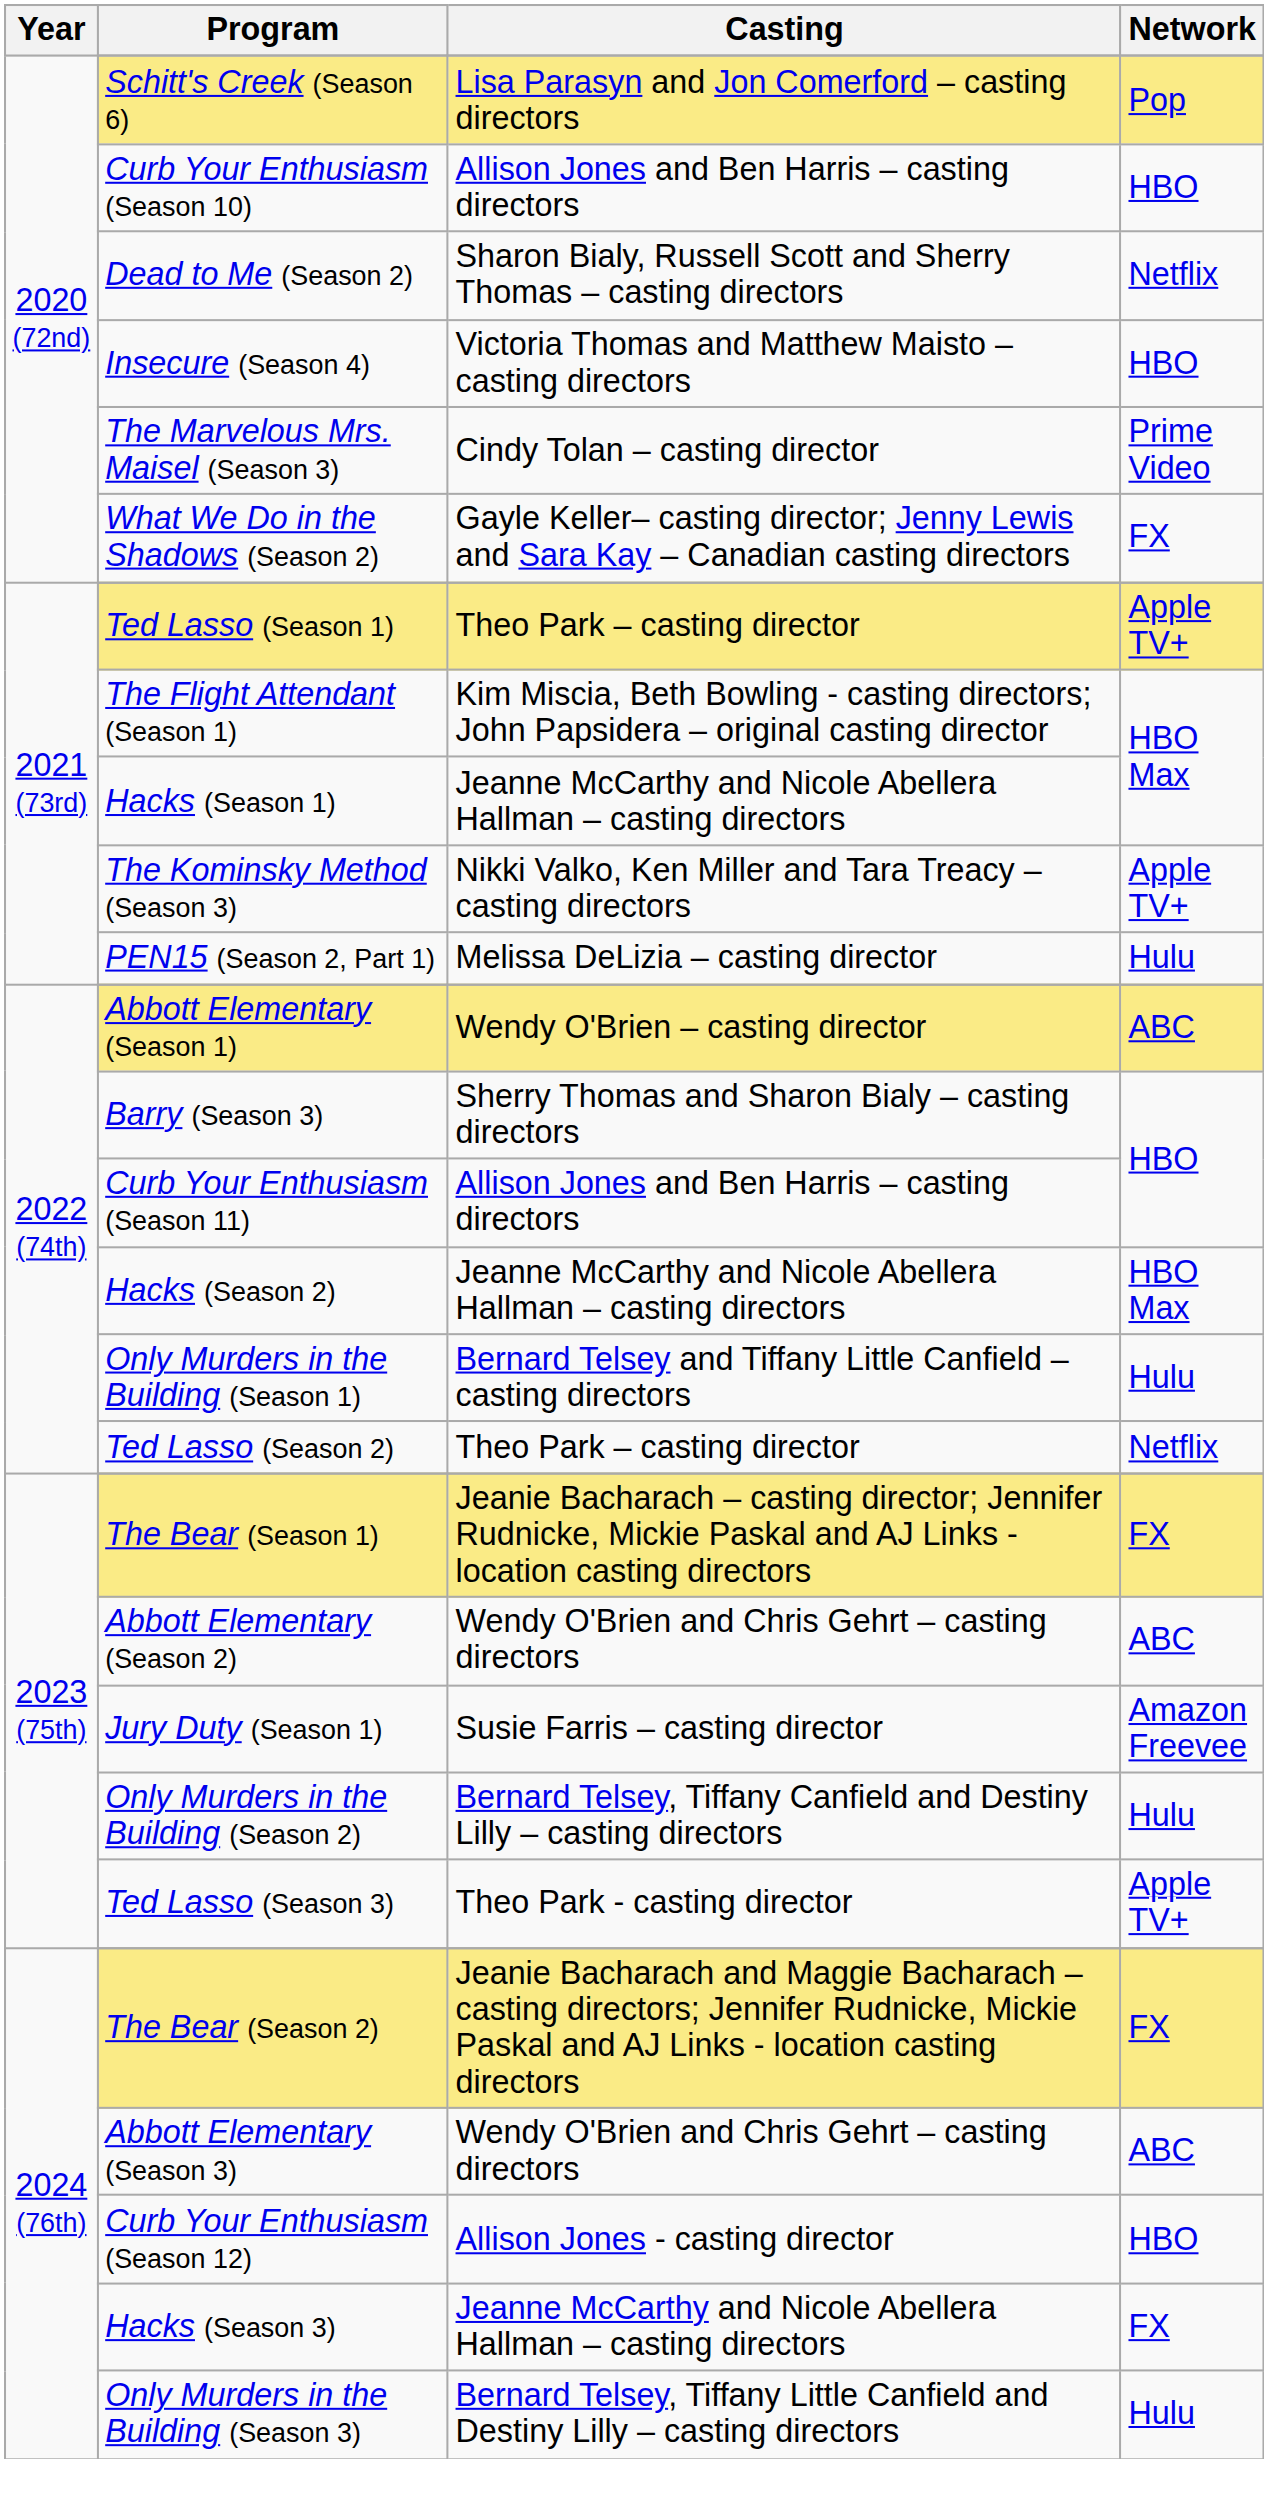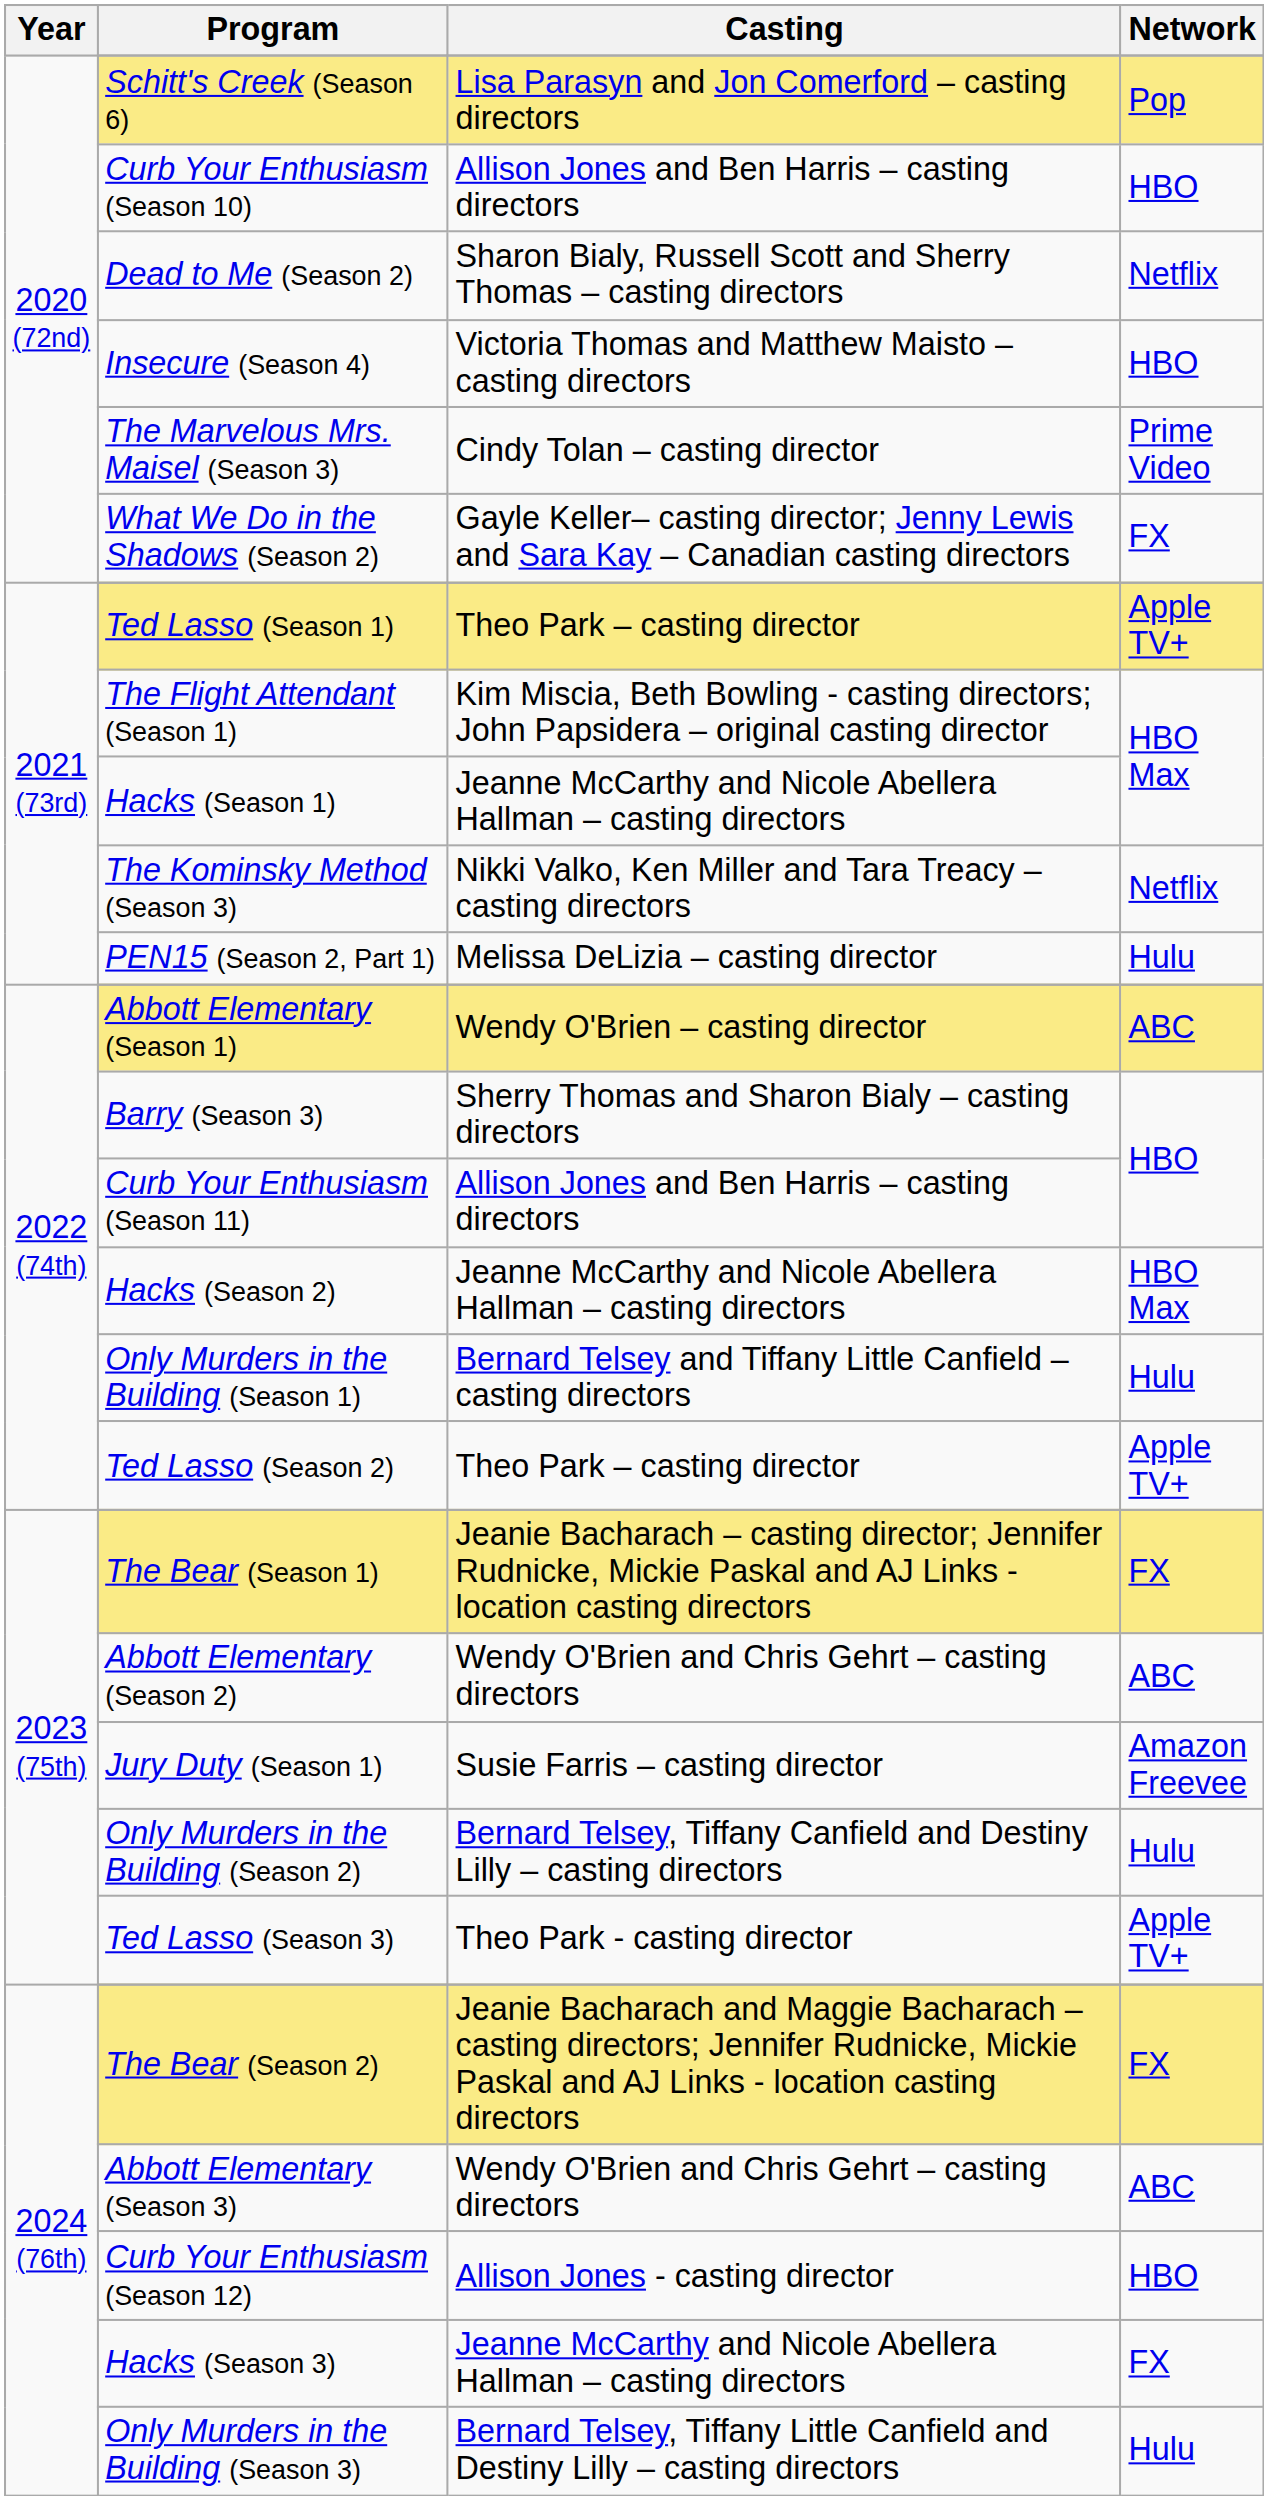The Kominsky Method (Season 3) | Network: Apple TV+ -> Netflix
Ted Lasso (Season 2) | Network: Netflix -> Apple TV+
